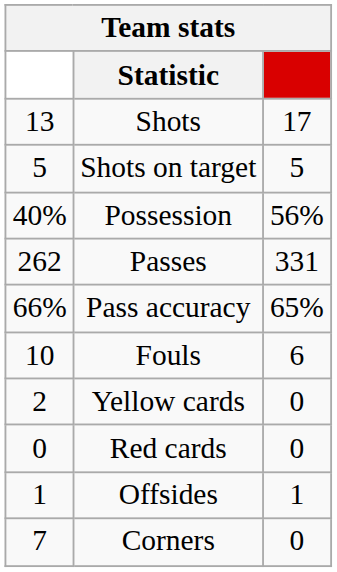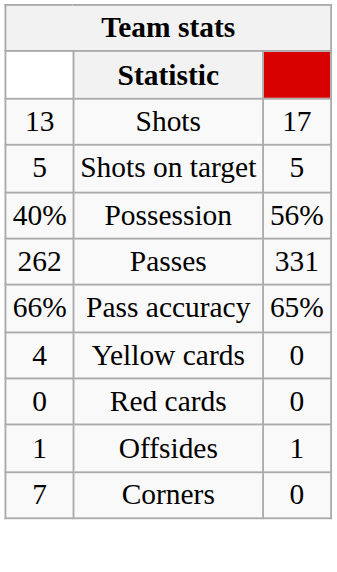- row: 10 | Fouls | 6
Yellow cards | column 1: 2 -> 4
